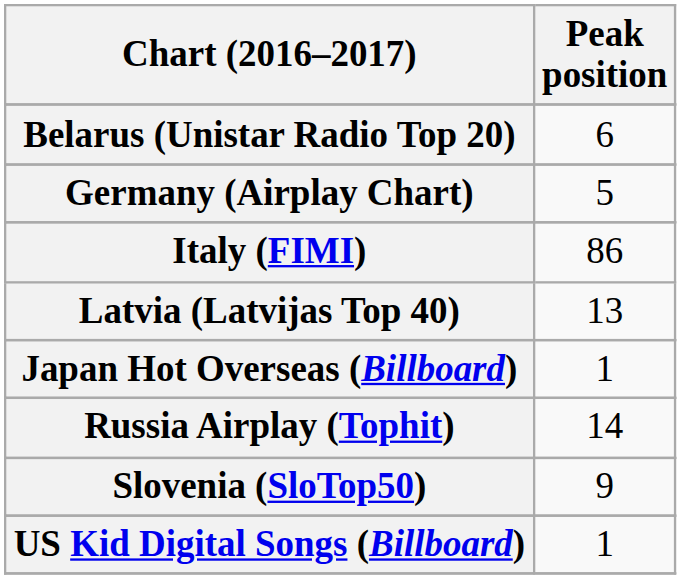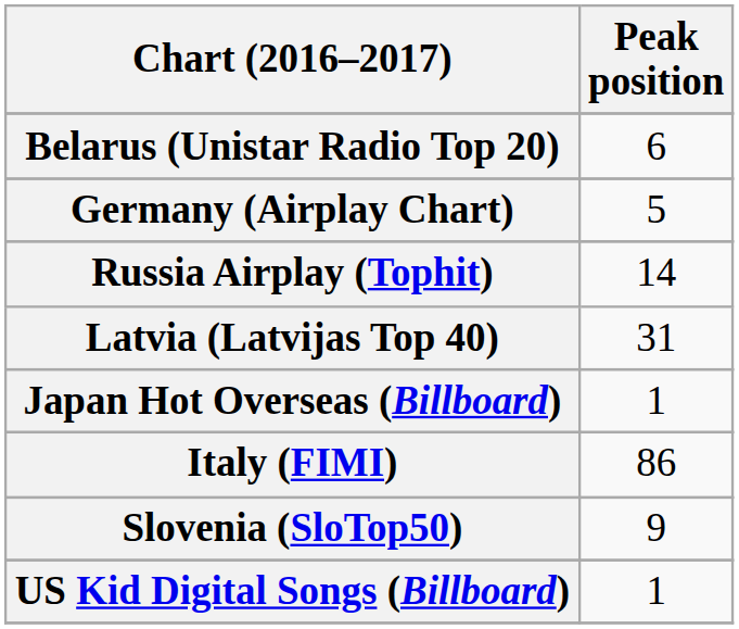rows swapped: Italy (FIMI) <-> Russia Airplay (Tophit)
Latvia (Latvijas Top 40) | Peak position: 13 -> 31
